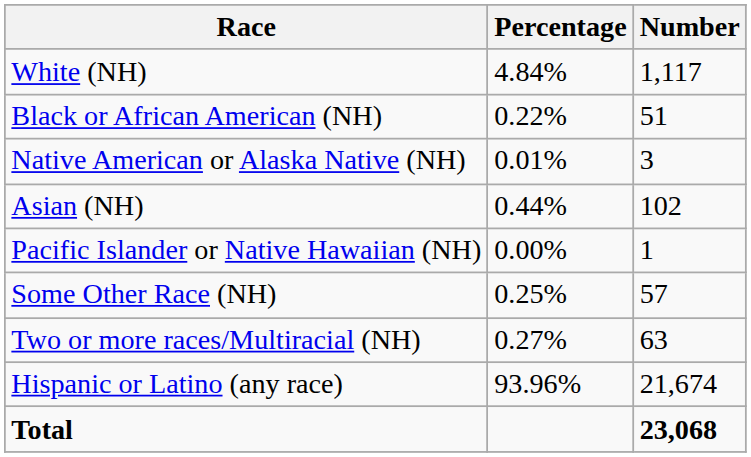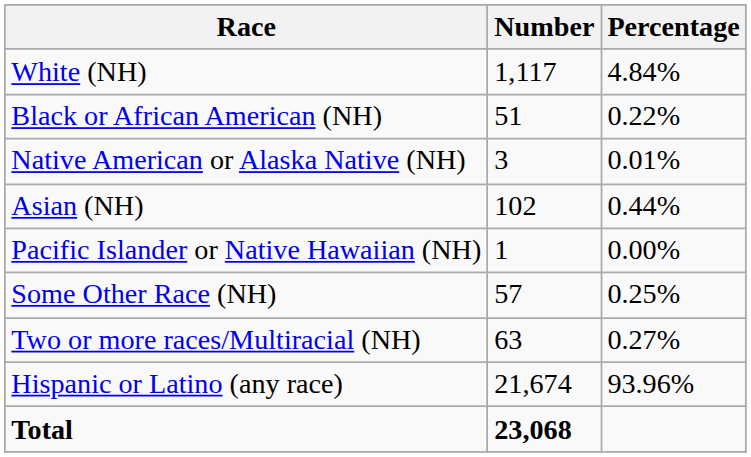columns swapped: Number <-> Percentage
